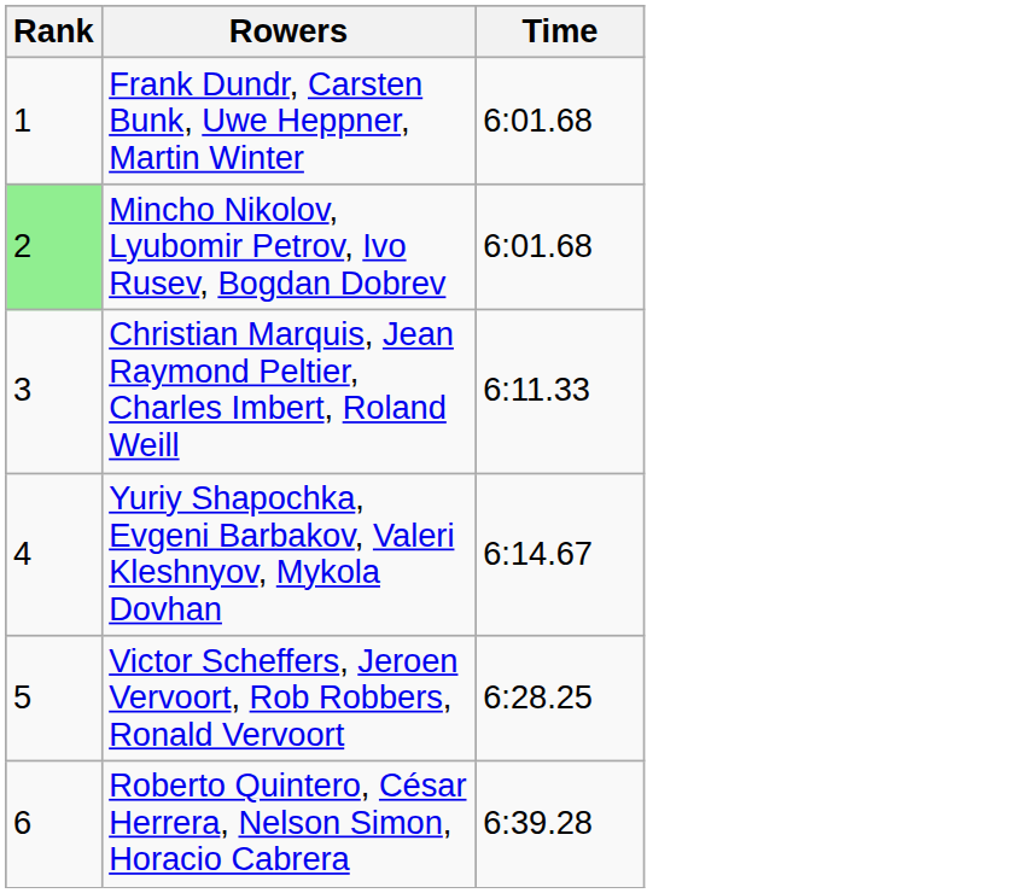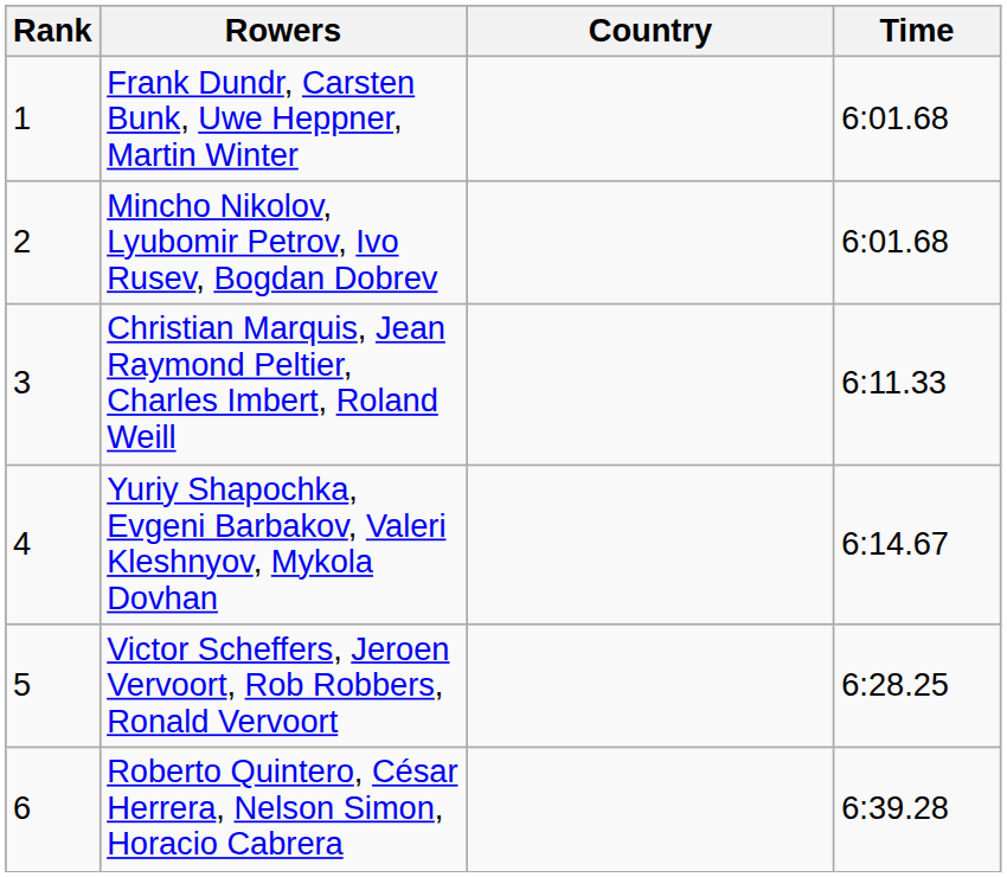+ column: Country
Mincho Nikolov, Lyubomir Petrov, Ivo Rusev, Bogdan Dobrev | Rank: lightgreen background -> no background
